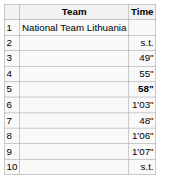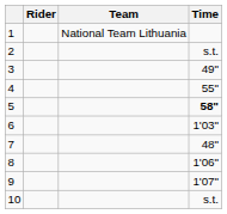+ column: Rider
